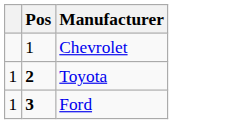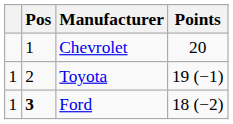+ column: Points | 20 | 19 (−1) | 18 (−2)
Toyota | Pos: bold -> normal
